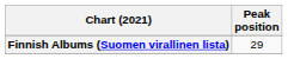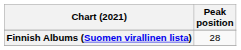Finnish Albums (Suomen virallinen lista) | Peak position: 29 -> 28
